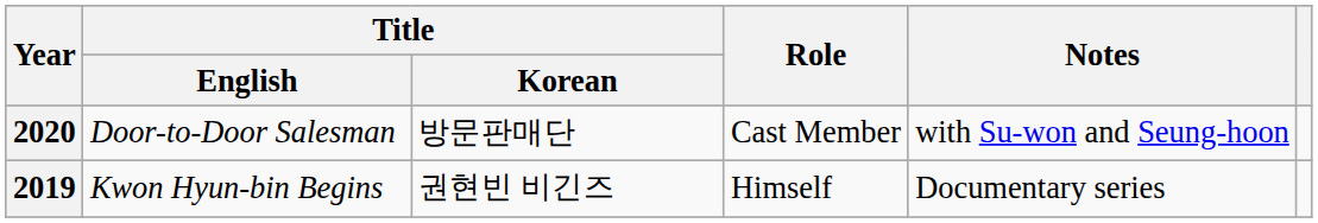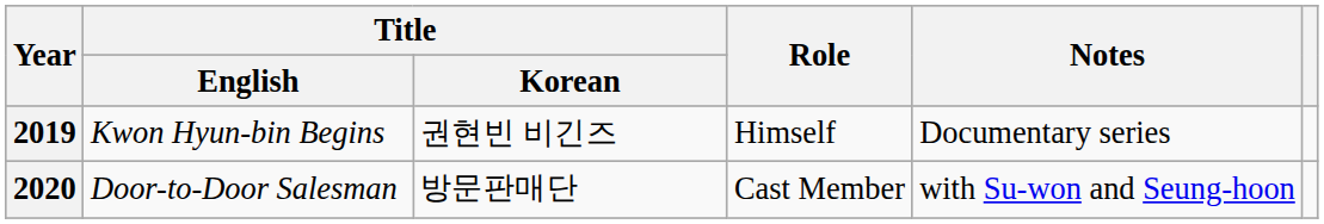rows swapped: 2019 <-> 2020
